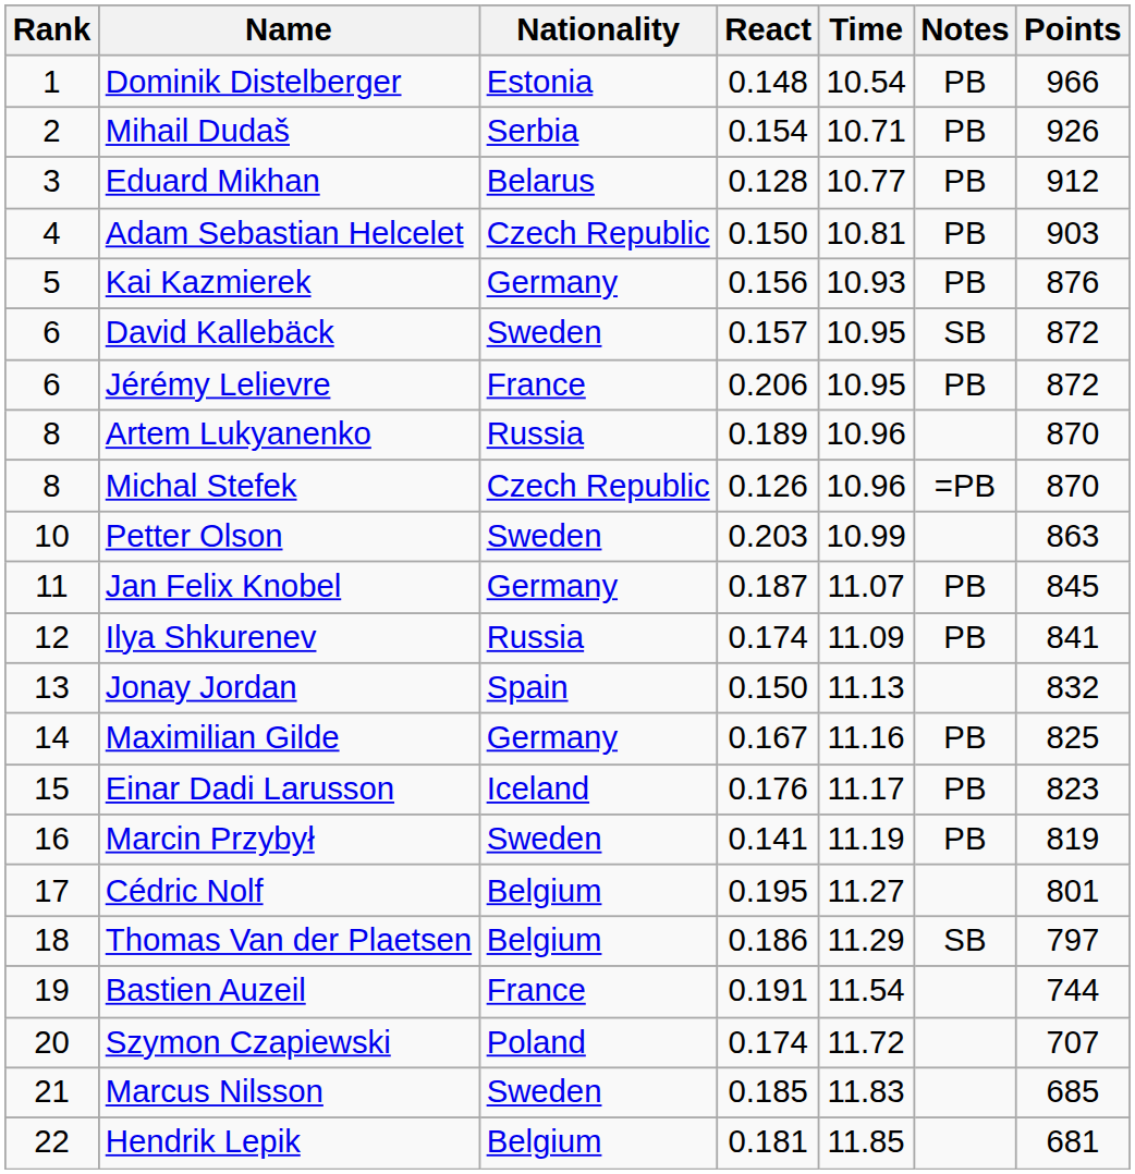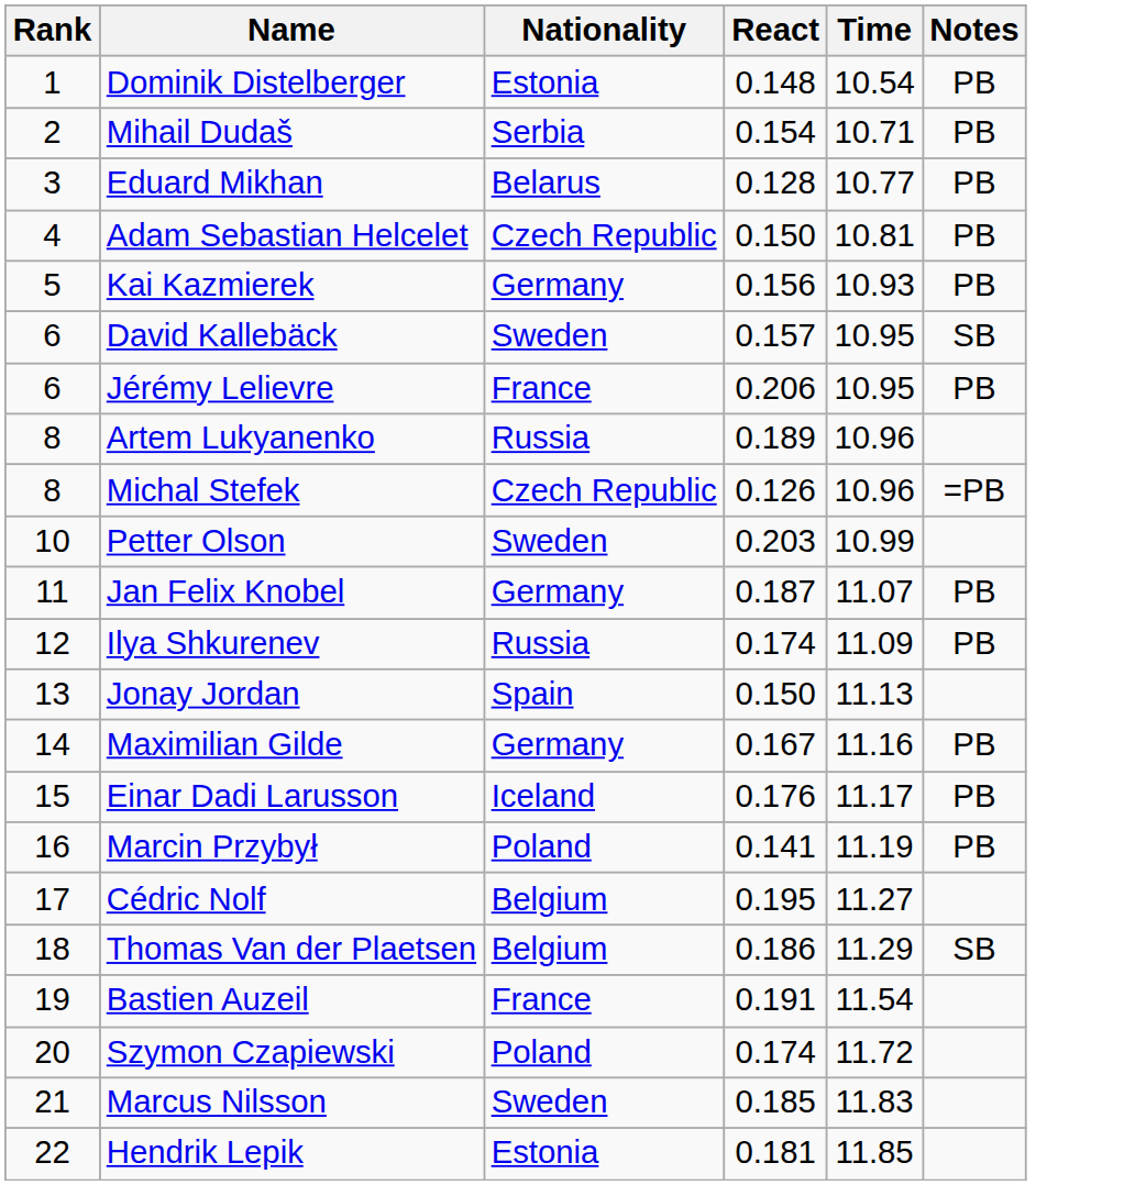- column: Points | 966 | 926 | 912 | 903 | 876 | 872 | 872 | 870 | 870 | 863 | 845 | 841 | 832 | 825 | 823 | 819 | 801 | 797 | 744 | 707 | 685 | 681
Marcin Przybył | Nationality: Sweden -> Poland
Hendrik Lepik | Nationality: Belgium -> Estonia
